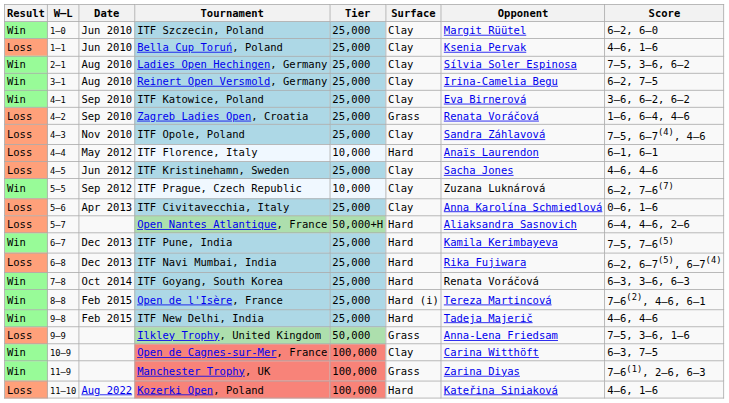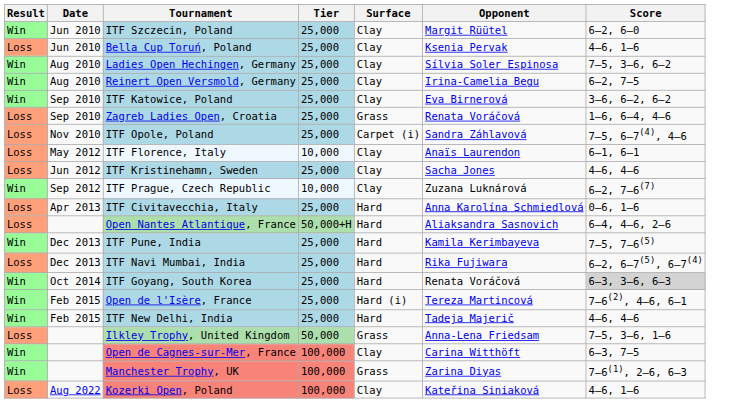- column: W–L | 1–0 | 1–1 | 2–1 | 3–1 | 4–1 | 4–2 | 4–3 | 4–4 | 4–5 | 5–5 | 5–6 | 5–7 | 6–7 | 6–8 | 7–8 | 8–8 | 9–8 | 9–9 | 10–9 | 11–9 | 11–10
ITF Opole, Poland | Surface: Clay -> Carpet (i)
ITF Florence, Italy | Surface: Hard -> Clay
ITF Civitavecchia, Italy | Surface: Clay -> Hard
ITF Goyang, South Korea | Score: no background -> lightgrey background
Kozerki Open, Poland | Surface: Hard -> Clay
